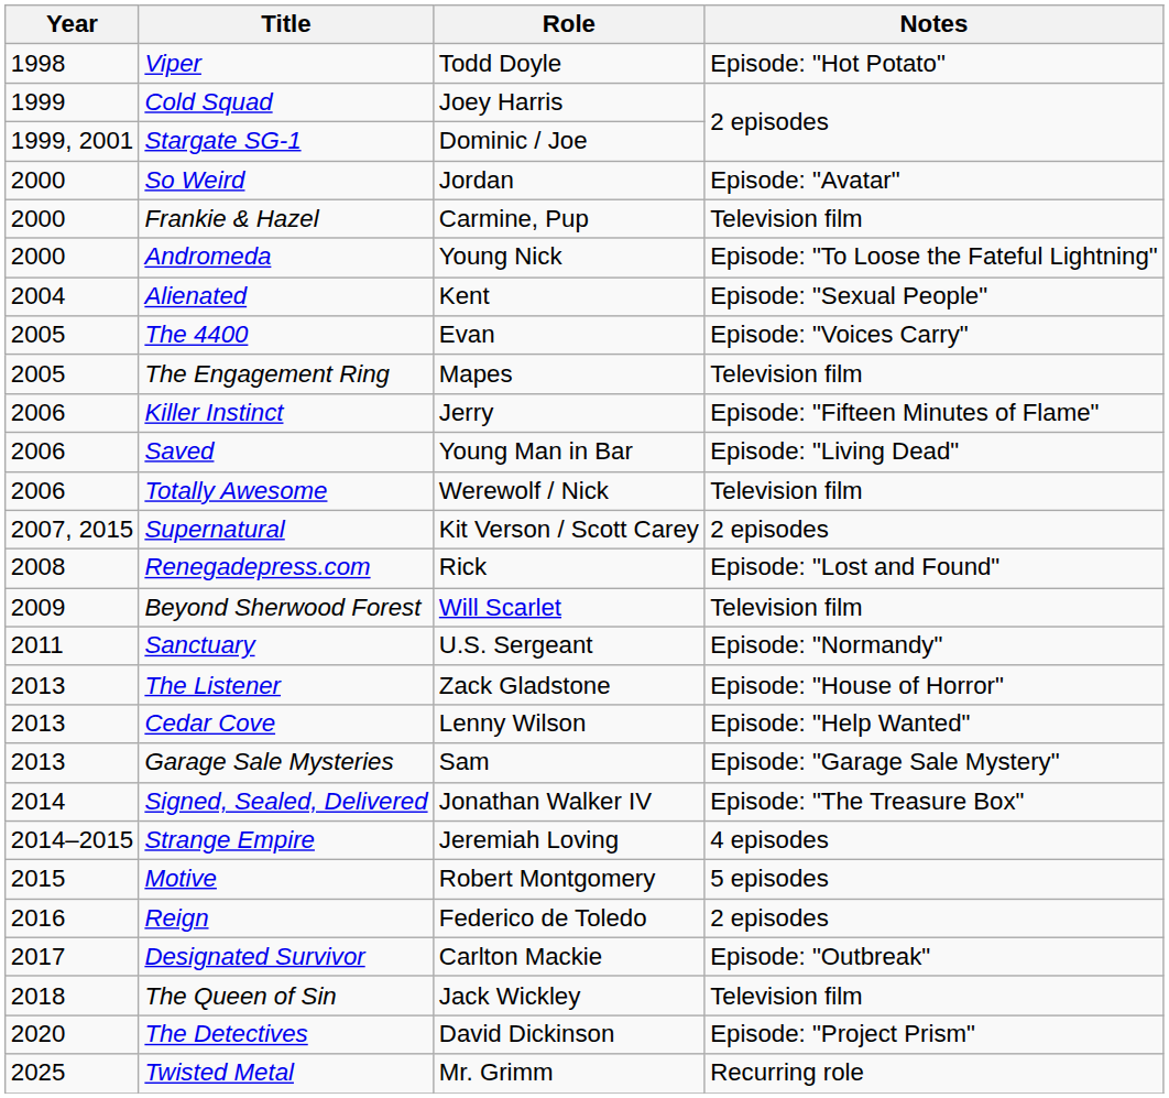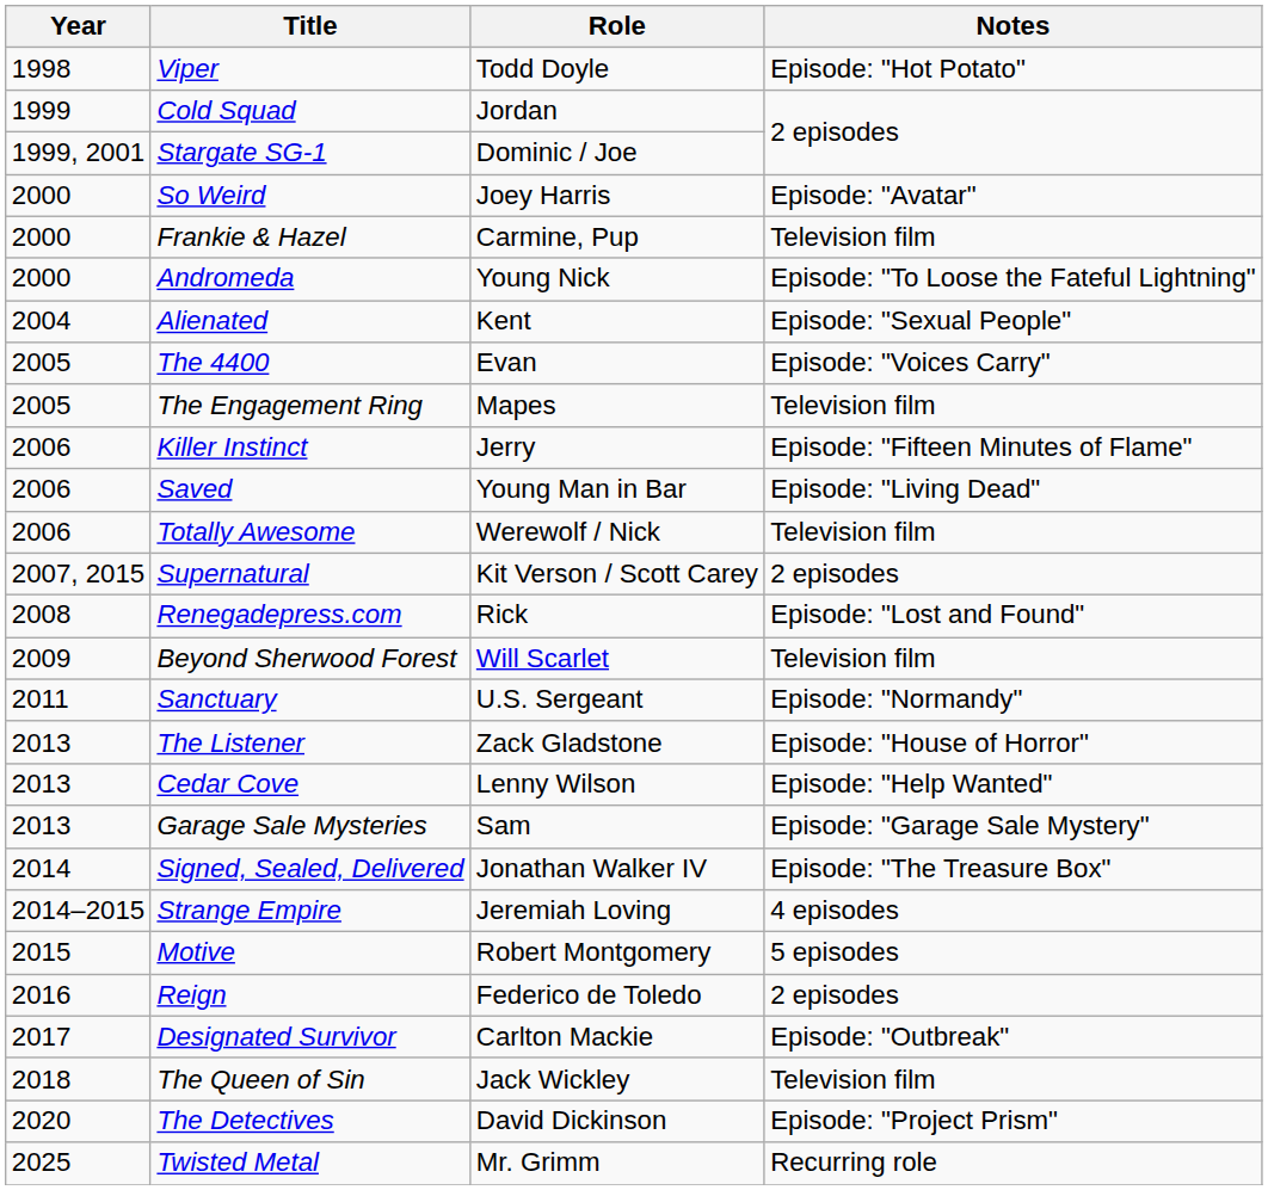Cold Squad | Role: Joey Harris -> Jordan
So Weird | Role: Jordan -> Joey Harris
